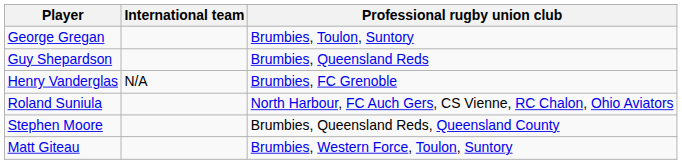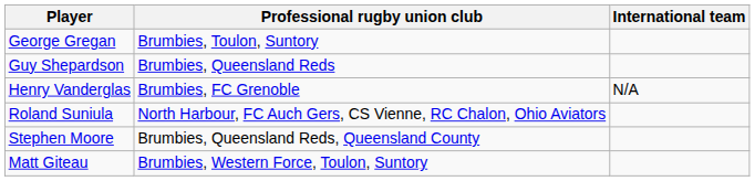columns swapped: Professional rugby union club <-> International team
